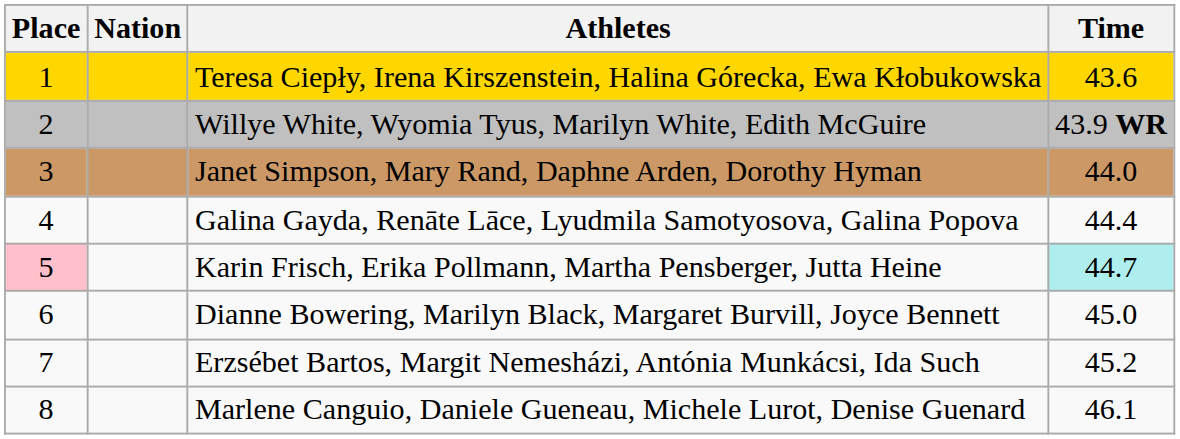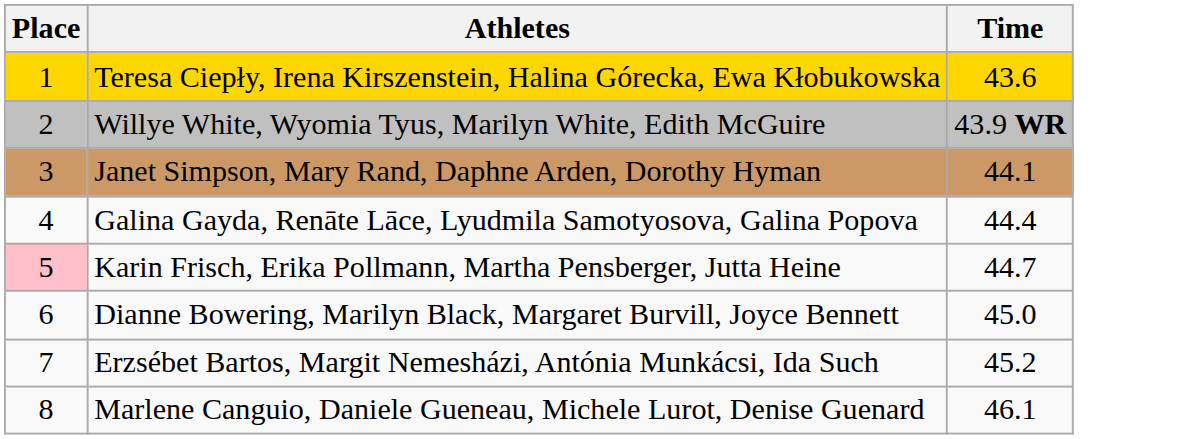- column: Nation
Janet Simpson, Mary Rand, Daphne Arden, Dorothy Hyman | Time: 44.0 -> 44.1
Karin Frisch, Erika Pollmann, Martha Pensberger, Jutta Heine | Time: paleturquoise background -> no background
